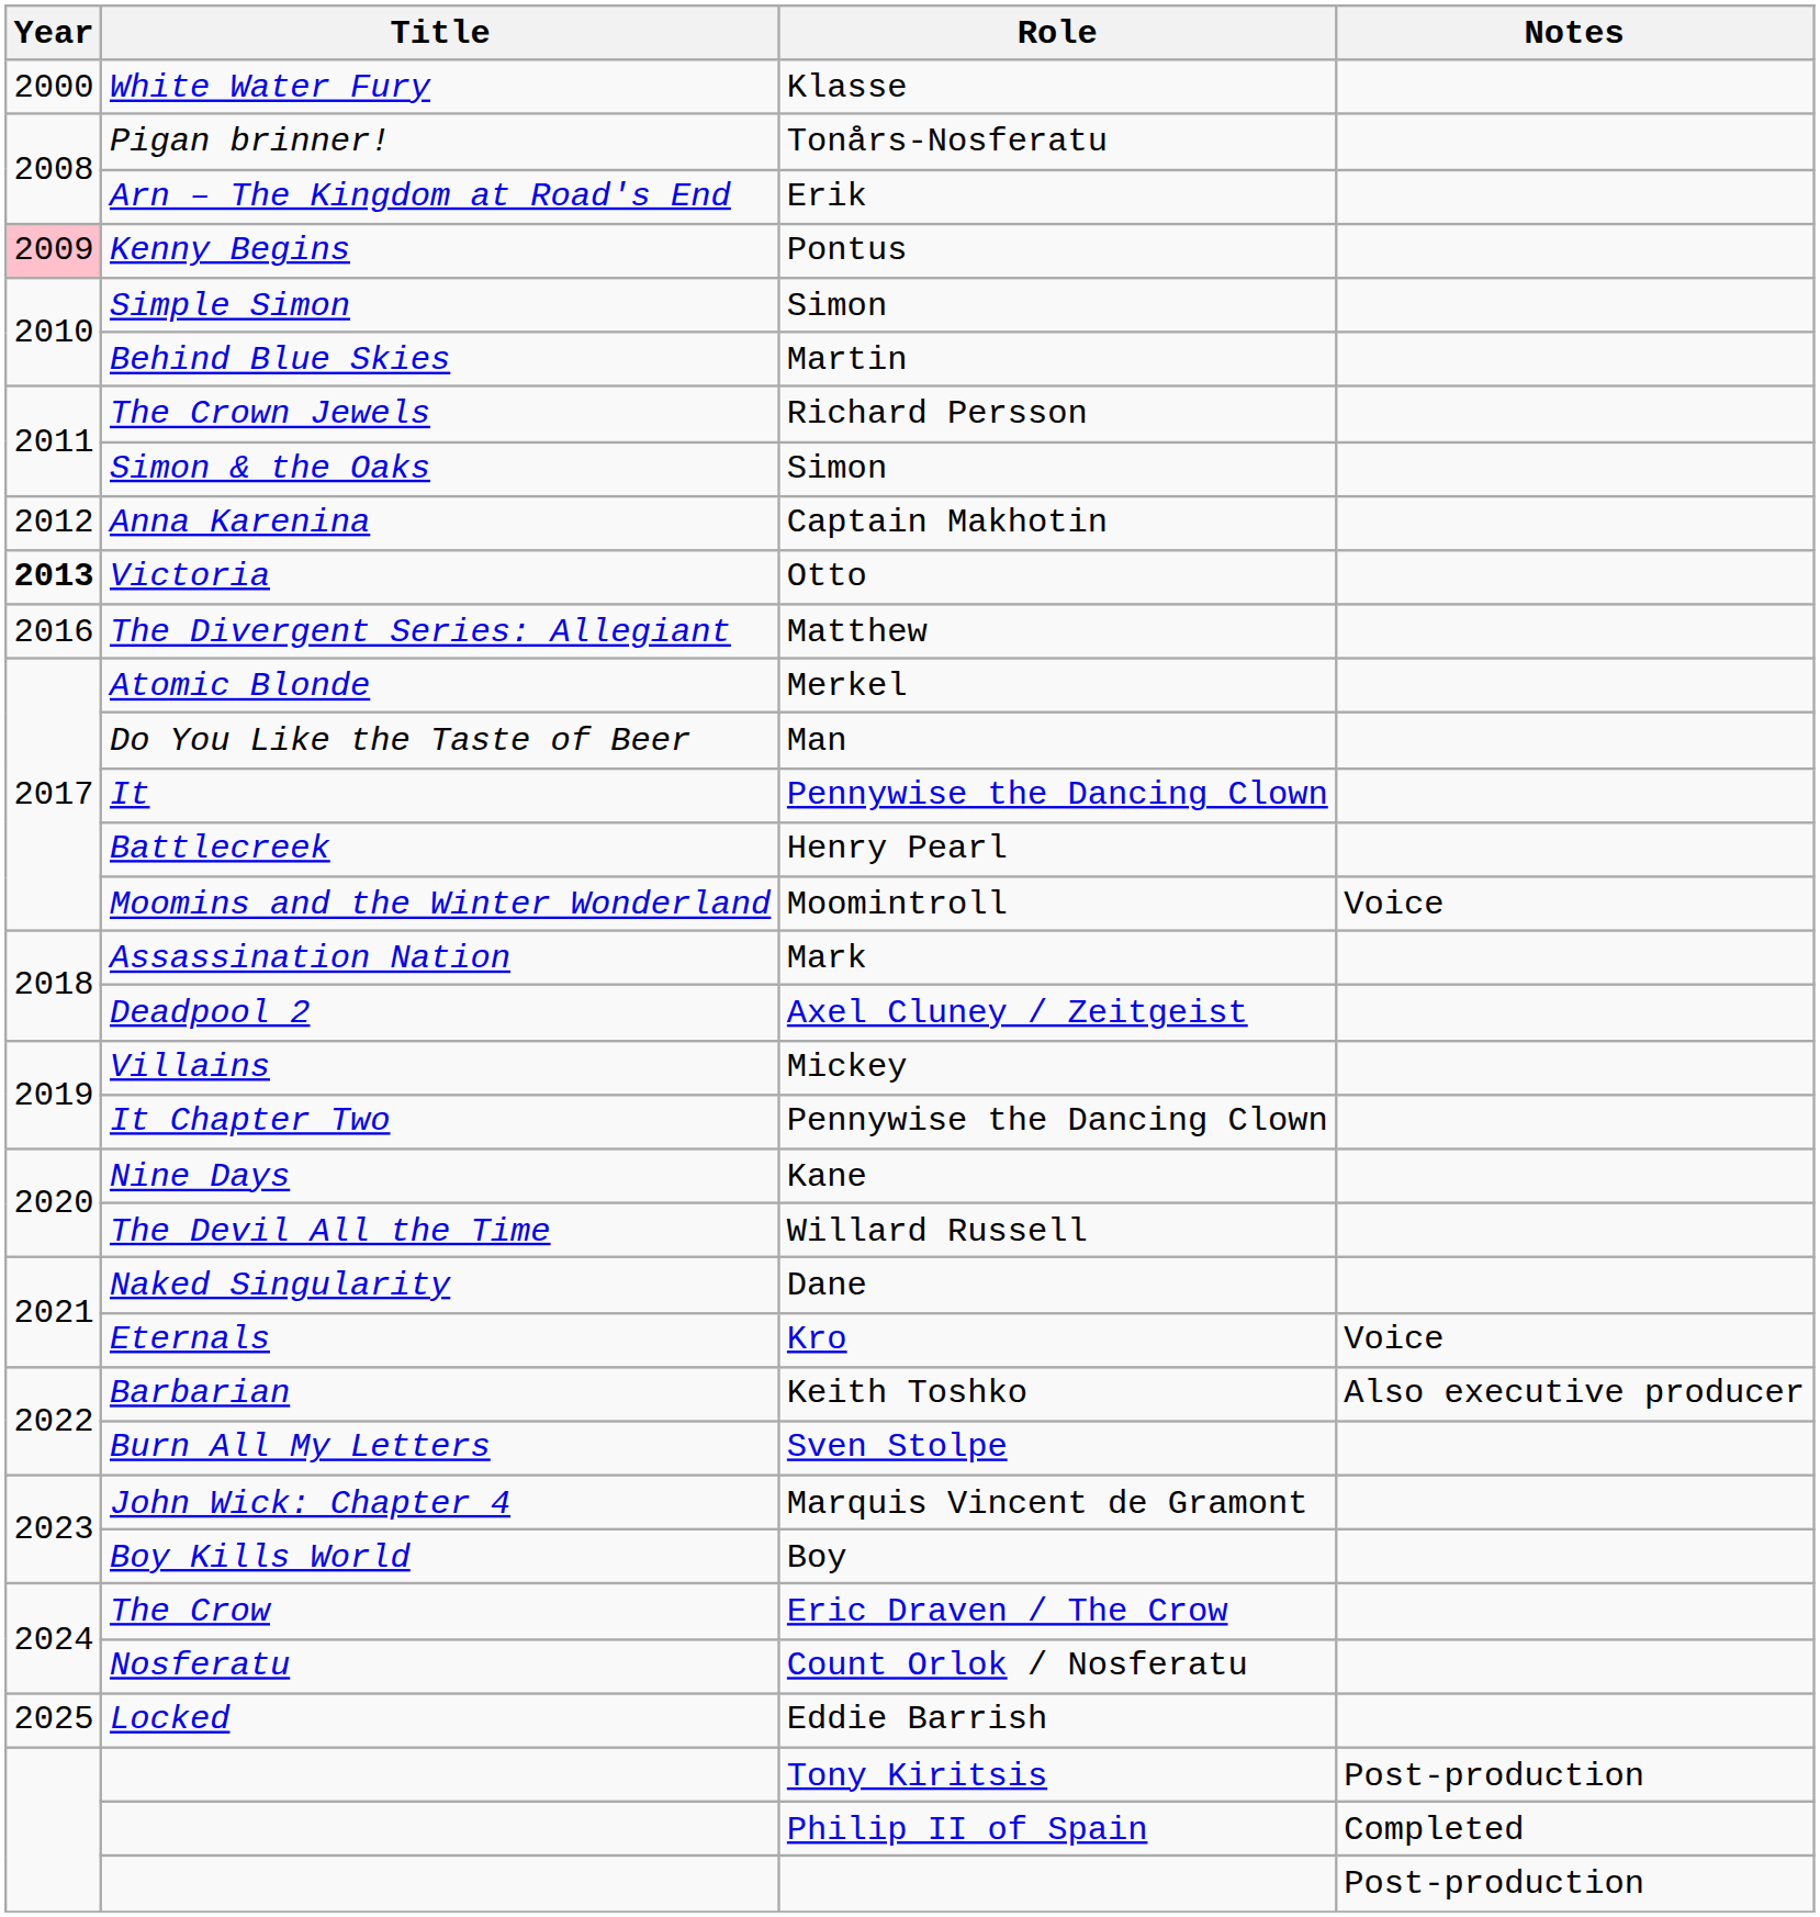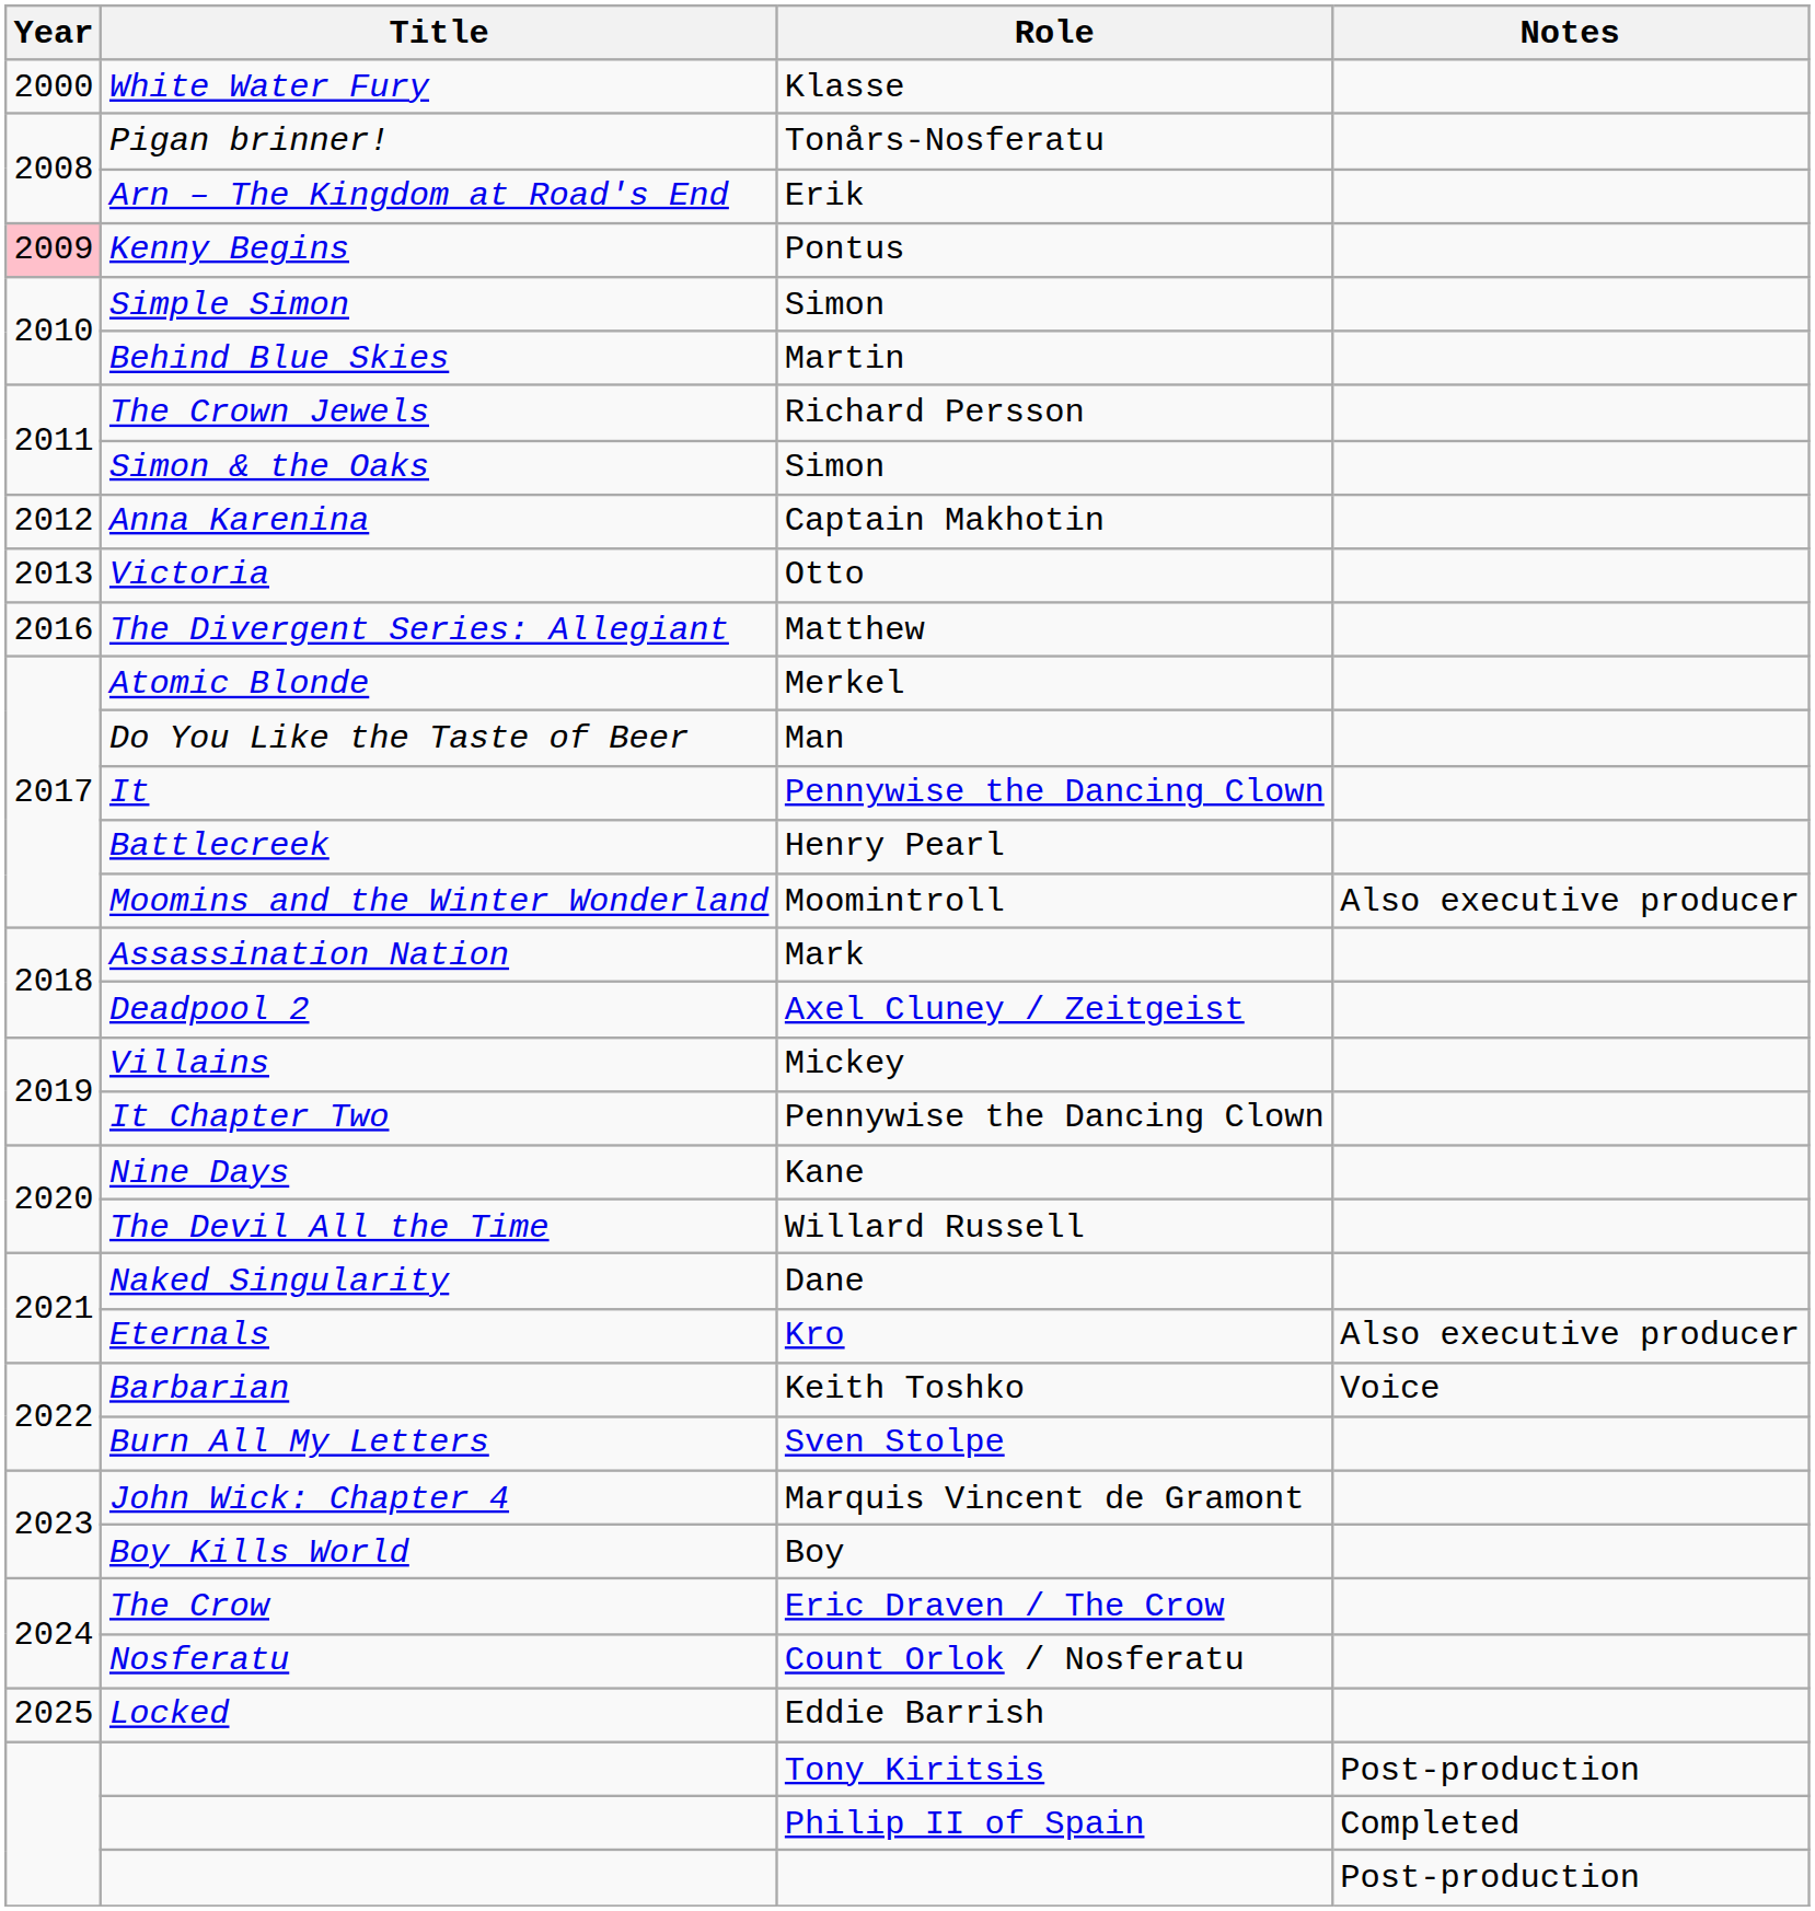Victoria | Year: bold -> normal
Moomins and the Winter Wonderland | Notes: Voice -> Also executive producer
Eternals | Notes: Voice -> Also executive producer
Barbarian | Notes: Also executive producer -> Voice
